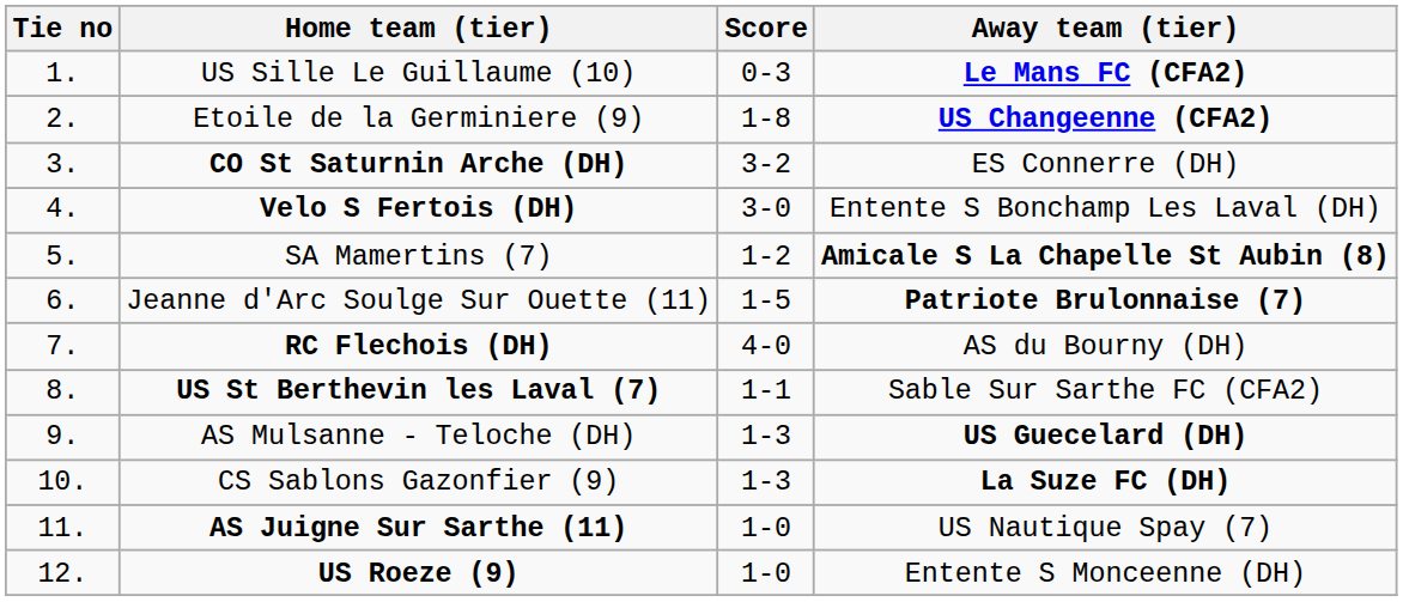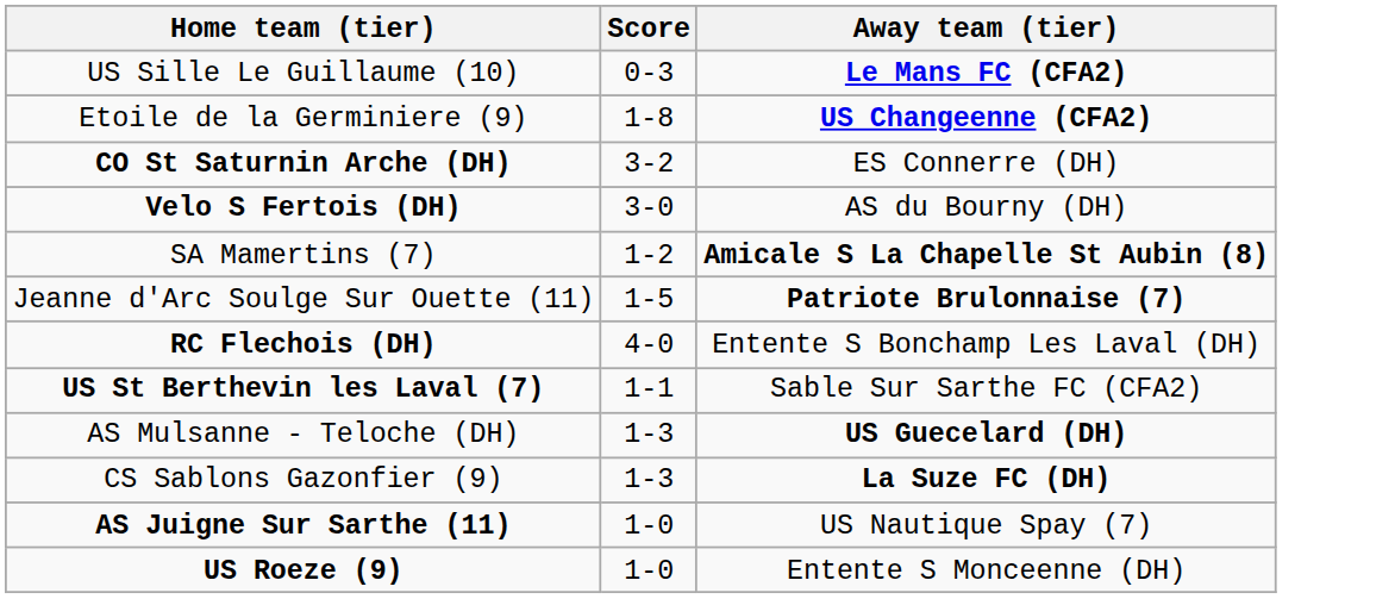- column: Tie no | 1. | 2. | 3. | 4. | 5. | 6. | 7. | 8. | 9. | 10. | 11. | 12.
Velo S Fertois (DH) | Away team (tier): Entente S Bonchamp Les Laval (DH) -> AS du Bourny (DH)
RC Flechois (DH) | Away team (tier): AS du Bourny (DH) -> Entente S Bonchamp Les Laval (DH)
